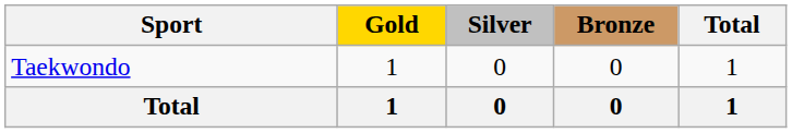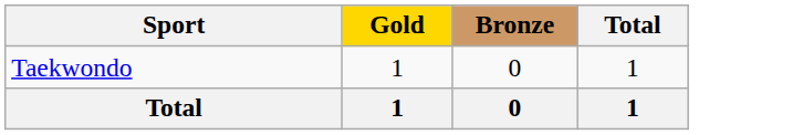- column: Silver | 0 | 0
